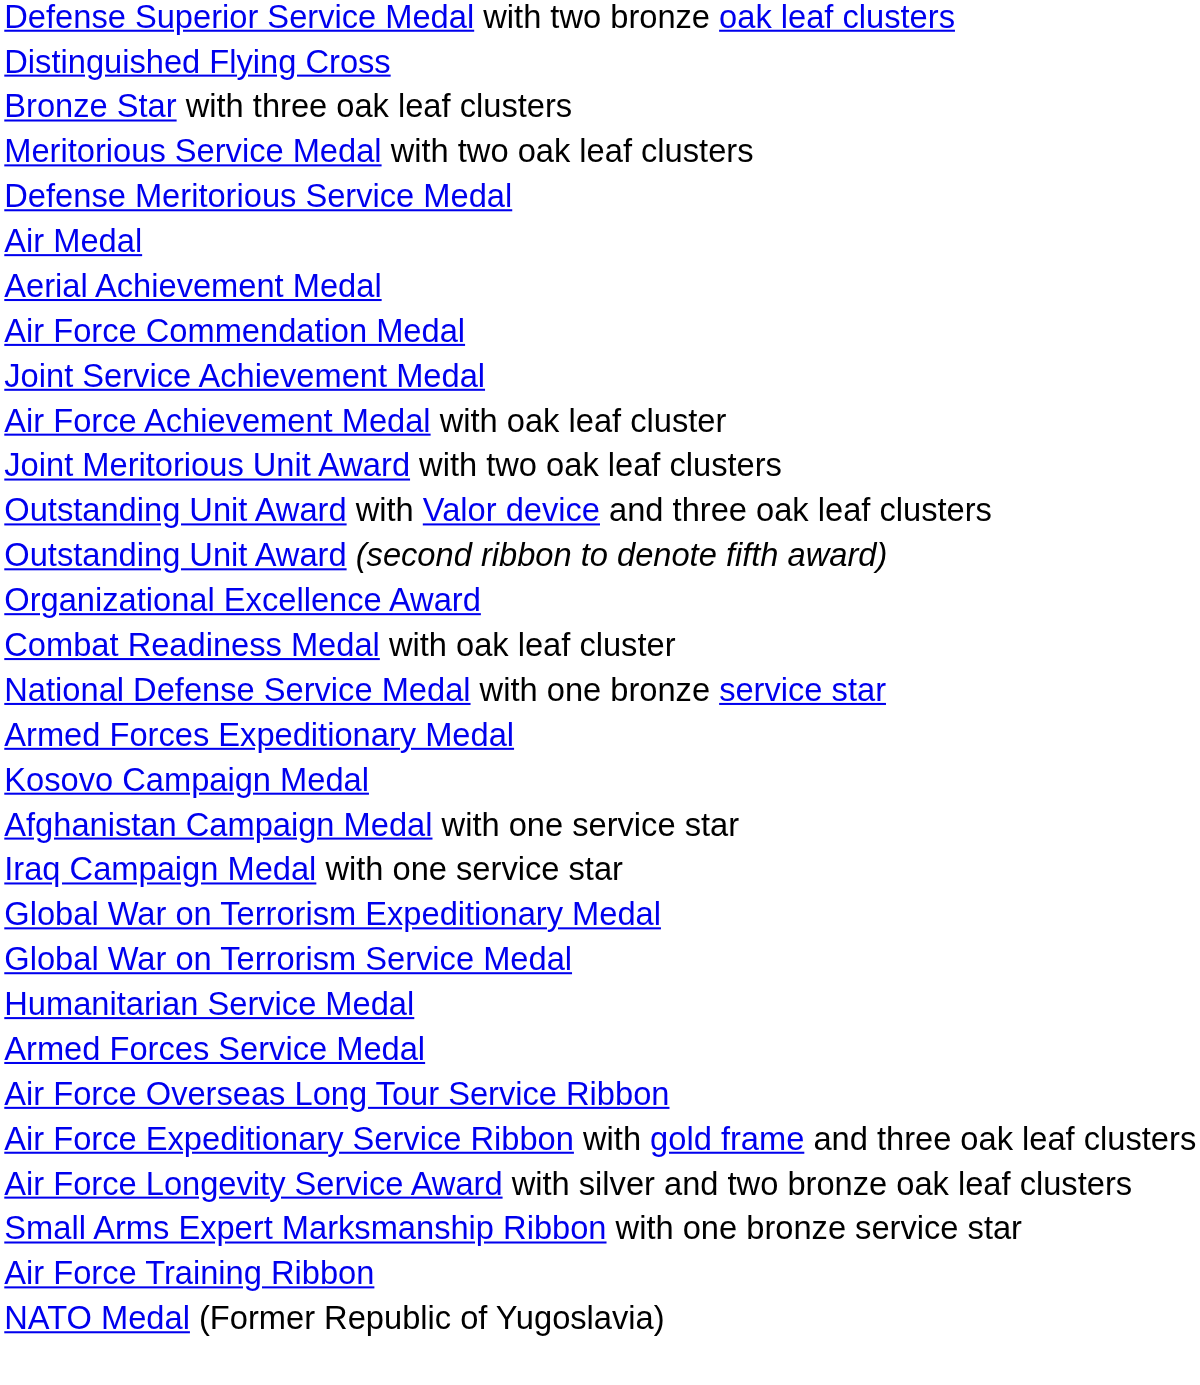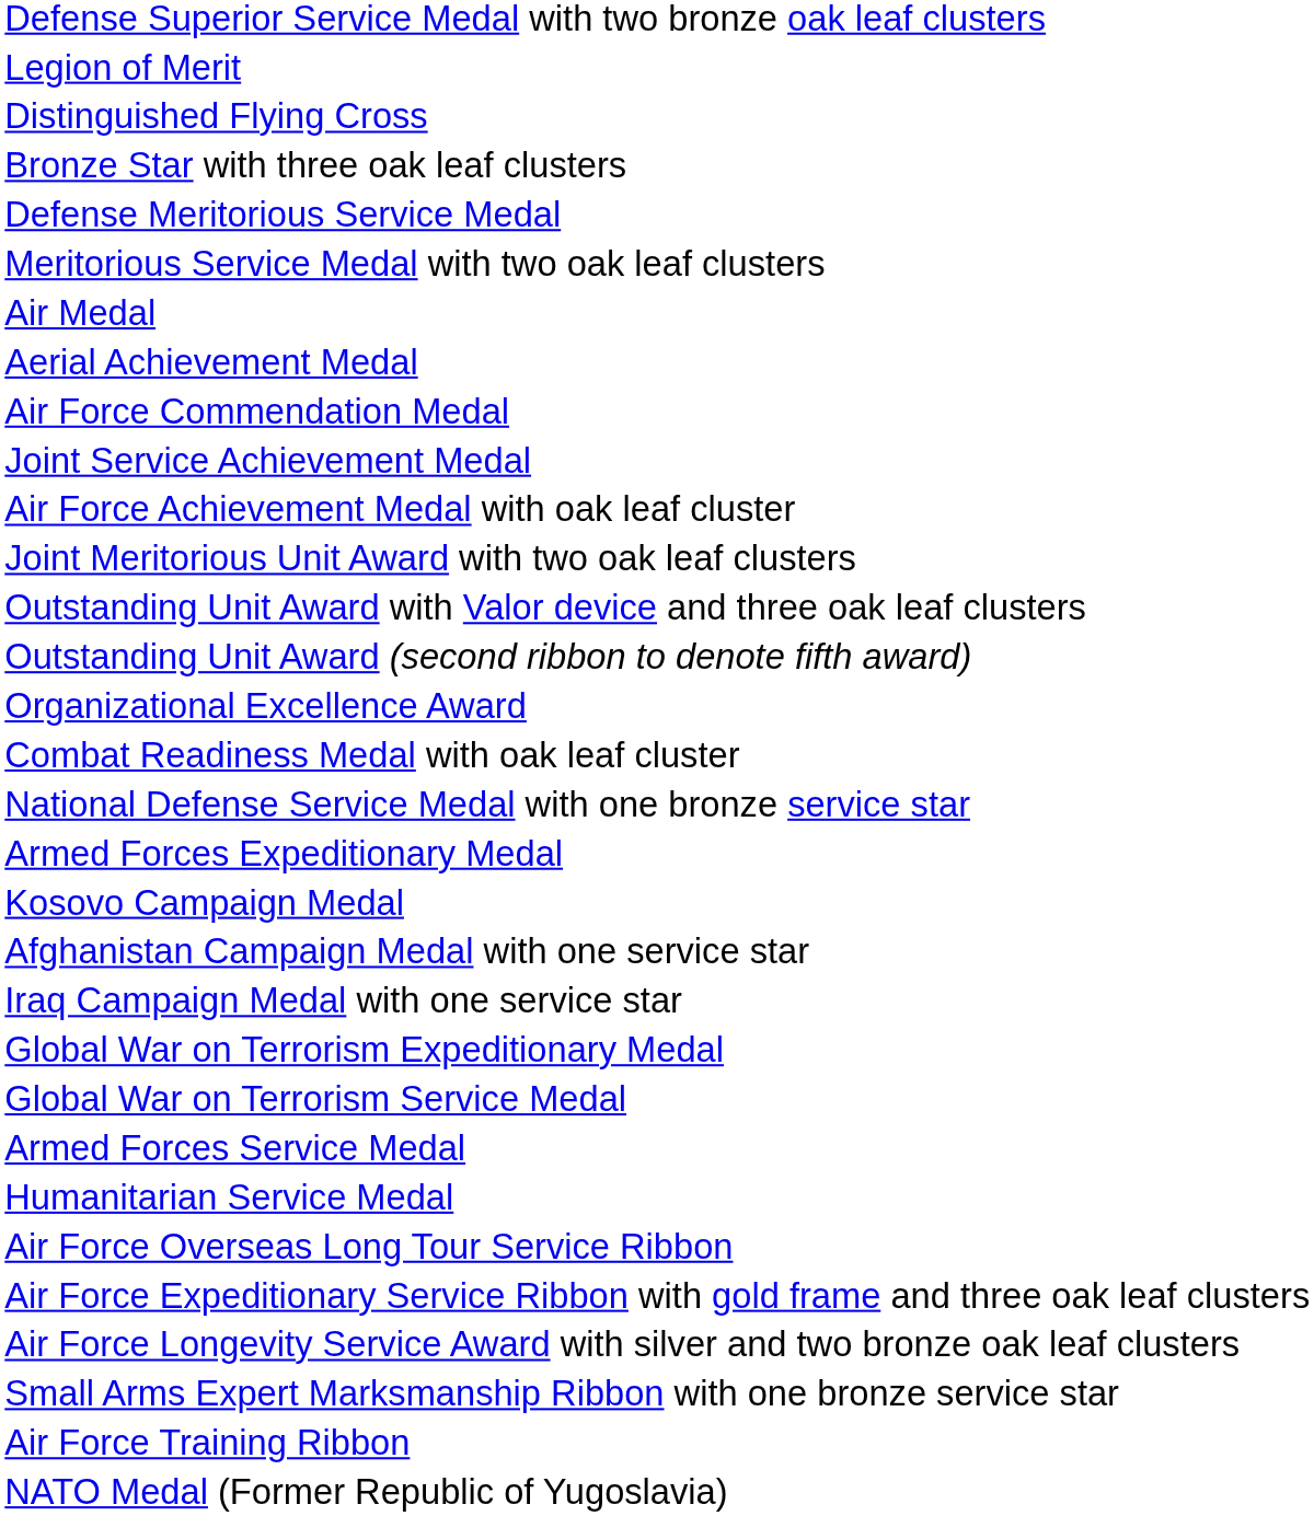+ row: Legion of Merit
rows swapped: Defense Meritorious Service Medal <-> Meritorious Service Medal with two oak leaf clusters
rows swapped: Armed Forces Service Medal <-> Humanitarian Service Medal
